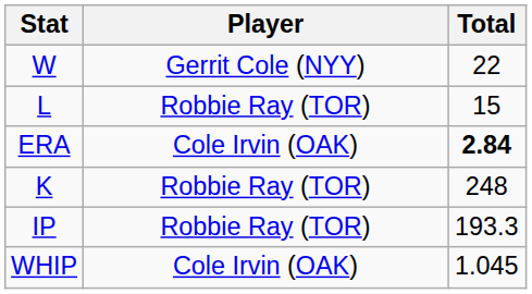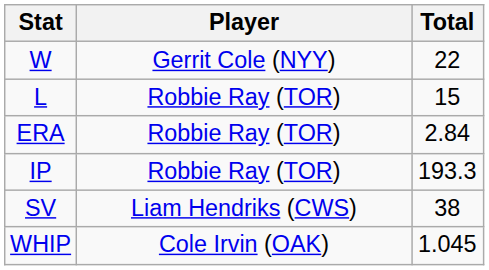ERA | Player: Cole Irvin (OAK) -> Robbie Ray (TOR)
ERA | Total: bold -> normal
- row: K | Robbie Ray (TOR) | 248
+ row: SV | Liam Hendriks (CWS) | 38
